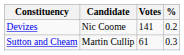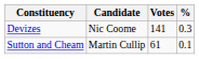Devizes | %: 0.2 -> 0.3
Sutton and Cheam | %: 0.3 -> 0.1
